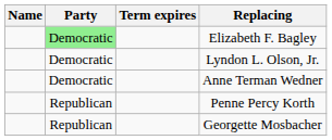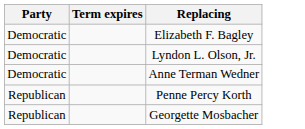- column: Name
Elizabeth F. Bagley | Party: lightgreen background -> no background
